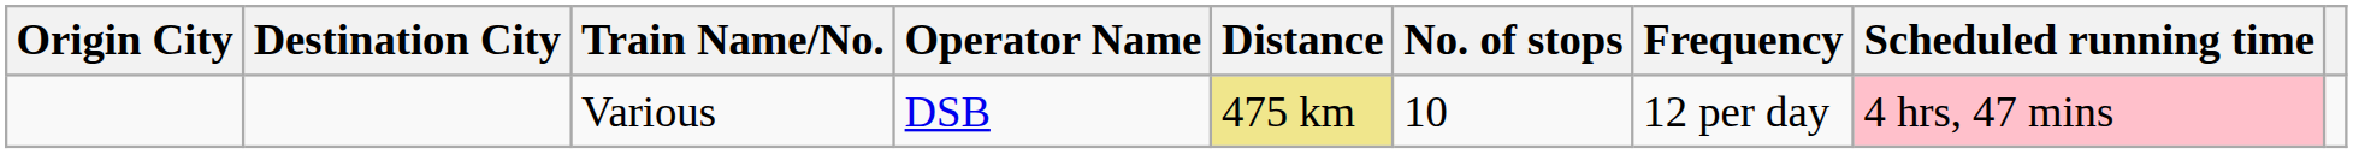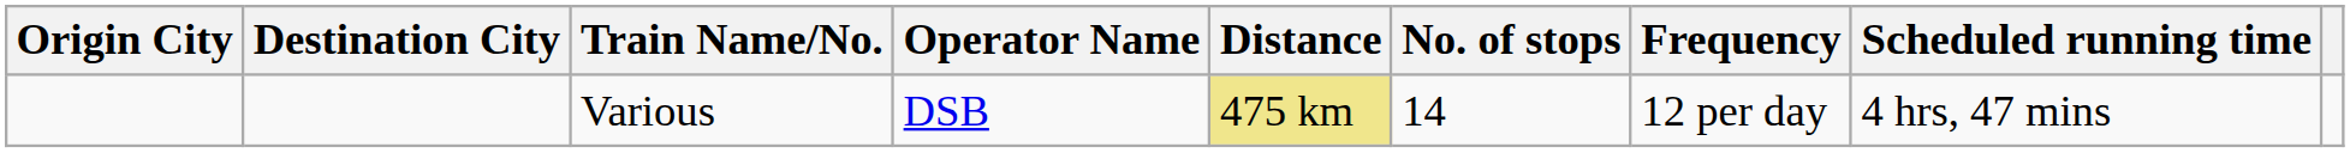Various | No. of stops: 10 -> 14
Various | Scheduled running time: pink background -> no background
